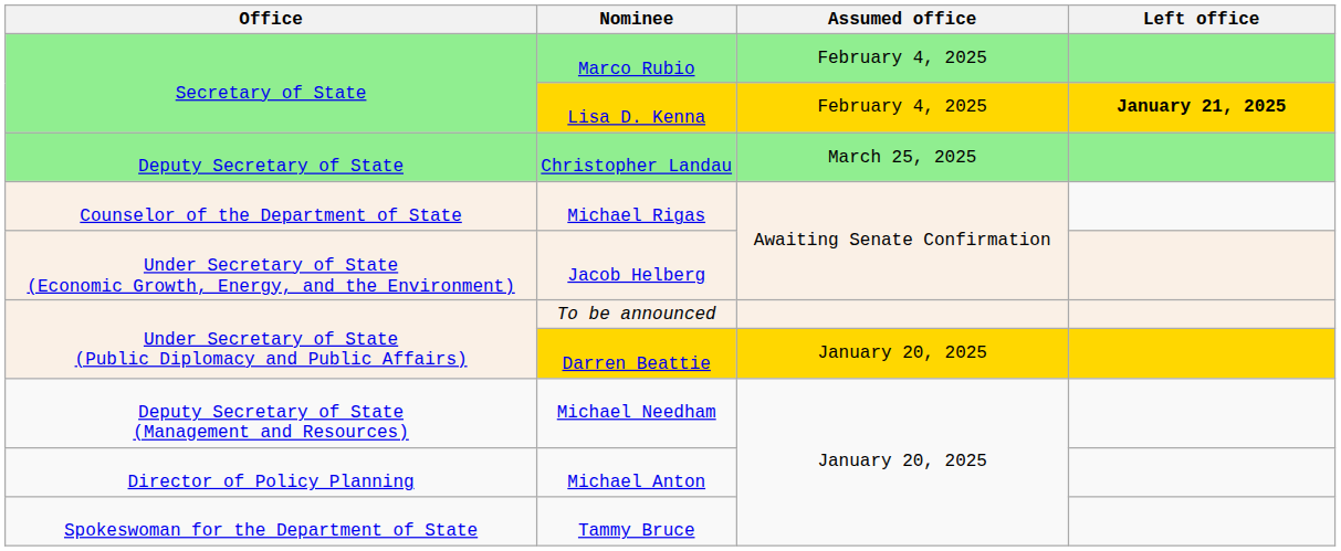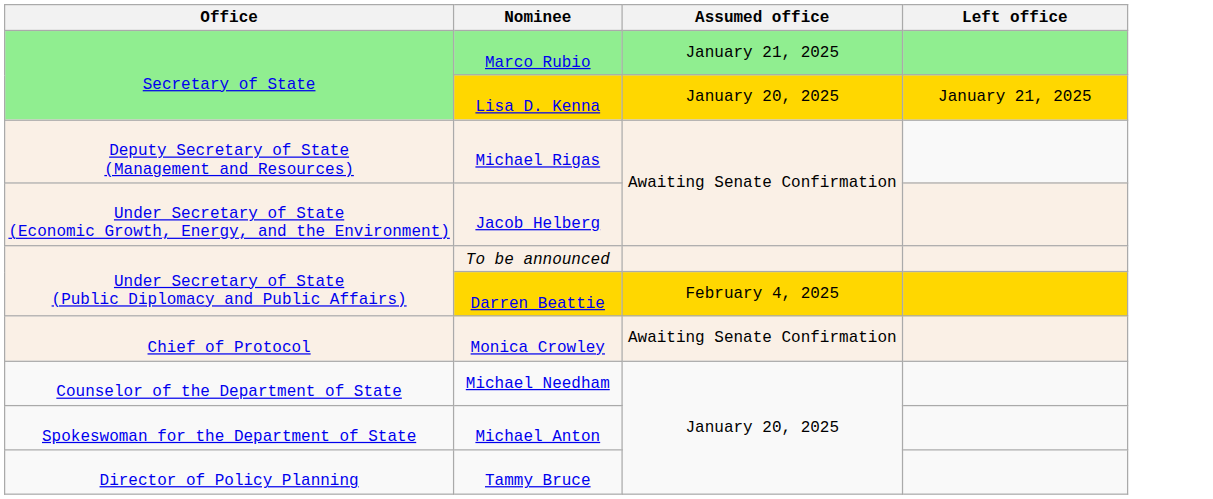Marco Rubio | Assumed office: February 4, 2025 -> January 21, 2025
Lisa D. Kenna | Assumed office: February 4, 2025 -> January 20, 2025
Lisa D. Kenna | Left office: bold -> normal
- row: Deputy Secretary of State | Christopher Landau | March 25, 2025
Michael Rigas | Office: Counselor of the Department of State -> Deputy Secretary of State (Management and Resources)
Darren Beattie | Assumed office: January 20, 2025 -> February 4, 2025
+ row: Chief of Protocol | Monica Crowley | Awaiting Senate Confirmation
Michael Needham | Office: Deputy Secretary of State (Management and Resources) -> Counselor of the Department of State
Michael Anton | Office: Director of Policy Planning -> Spokeswoman for the Department of State
Tammy Bruce | Office: Spokeswoman for the Department of State -> Director of Policy Planning
